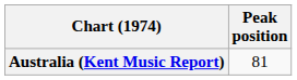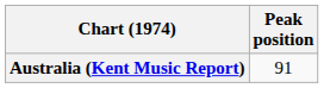Australia (Kent Music Report) | Peak position: 81 -> 91
